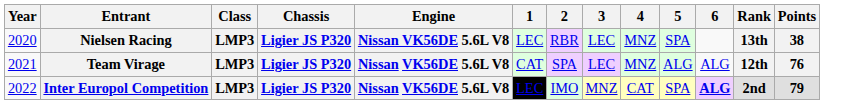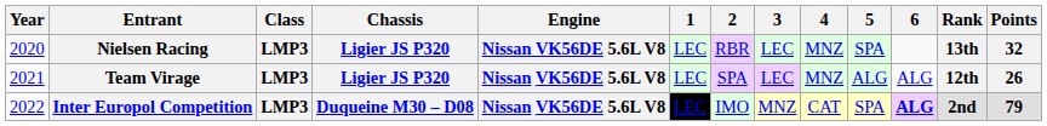Nielsen Racing | Points: 38 -> 32
Team Virage | 1: CAT -> LEC
Team Virage | Points: 76 -> 26
Inter Europol Competition | Chassis: Ligier JS P320 -> Duqueine M30 – D08
